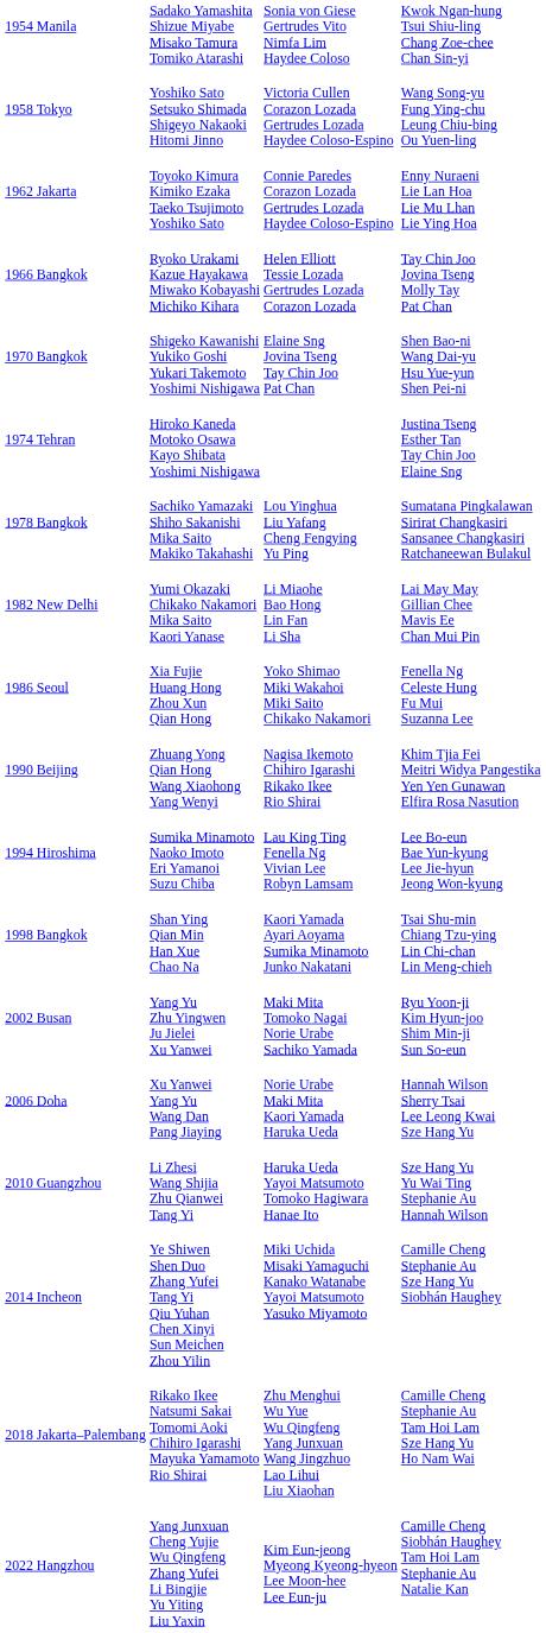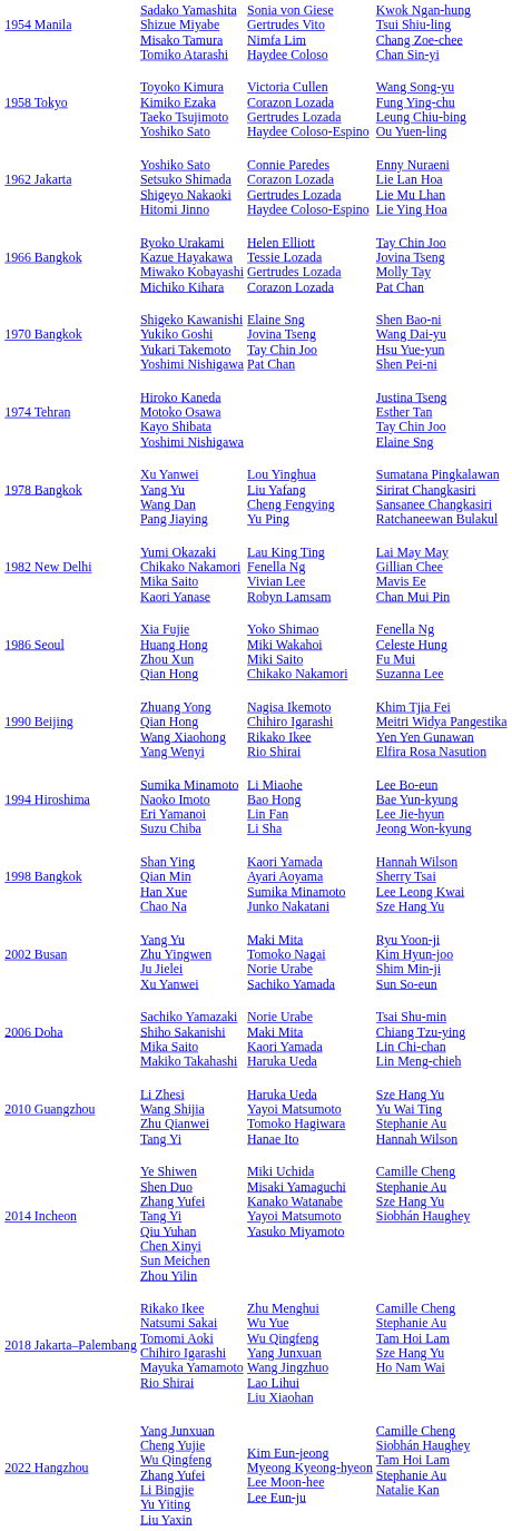1958 Tokyo | column 2: Yoshiko Sato Setsuko Shimada Shigeyo Nakaoki Hitomi Jinno -> Toyoko Kimura Kimiko Ezaka Taeko Tsujimoto Yoshiko Sato
1962 Jakarta | column 2: Toyoko Kimura Kimiko Ezaka Taeko Tsujimoto Yoshiko Sato -> Yoshiko Sato Setsuko Shimada Shigeyo Nakaoki Hitomi Jinno
1978 Bangkok | column 2: Sachiko Yamazaki Shiho Sakanishi Mika Saito Makiko Takahashi -> Xu Yanwei Yang Yu Wang Dan Pang Jiaying
1982 New Delhi | column 3: Li Miaohe Bao Hong Lin Fan Li Sha -> Lau King Ting Fenella Ng Vivian Lee Robyn Lamsam
1994 Hiroshima | column 3: Lau King Ting Fenella Ng Vivian Lee Robyn Lamsam -> Li Miaohe Bao Hong Lin Fan Li Sha
1998 Bangkok | column 4: Tsai Shu-min Chiang Tzu-ying Lin Chi-chan Lin Meng-chieh -> Hannah Wilson Sherry Tsai Lee Leong Kwai Sze Hang Yu
2006 Doha | column 2: Xu Yanwei Yang Yu Wang Dan Pang Jiaying -> Sachiko Yamazaki Shiho Sakanishi Mika Saito Makiko Takahashi
2006 Doha | column 4: Hannah Wilson Sherry Tsai Lee Leong Kwai Sze Hang Yu -> Tsai Shu-min Chiang Tzu-ying Lin Chi-chan Lin Meng-chieh
